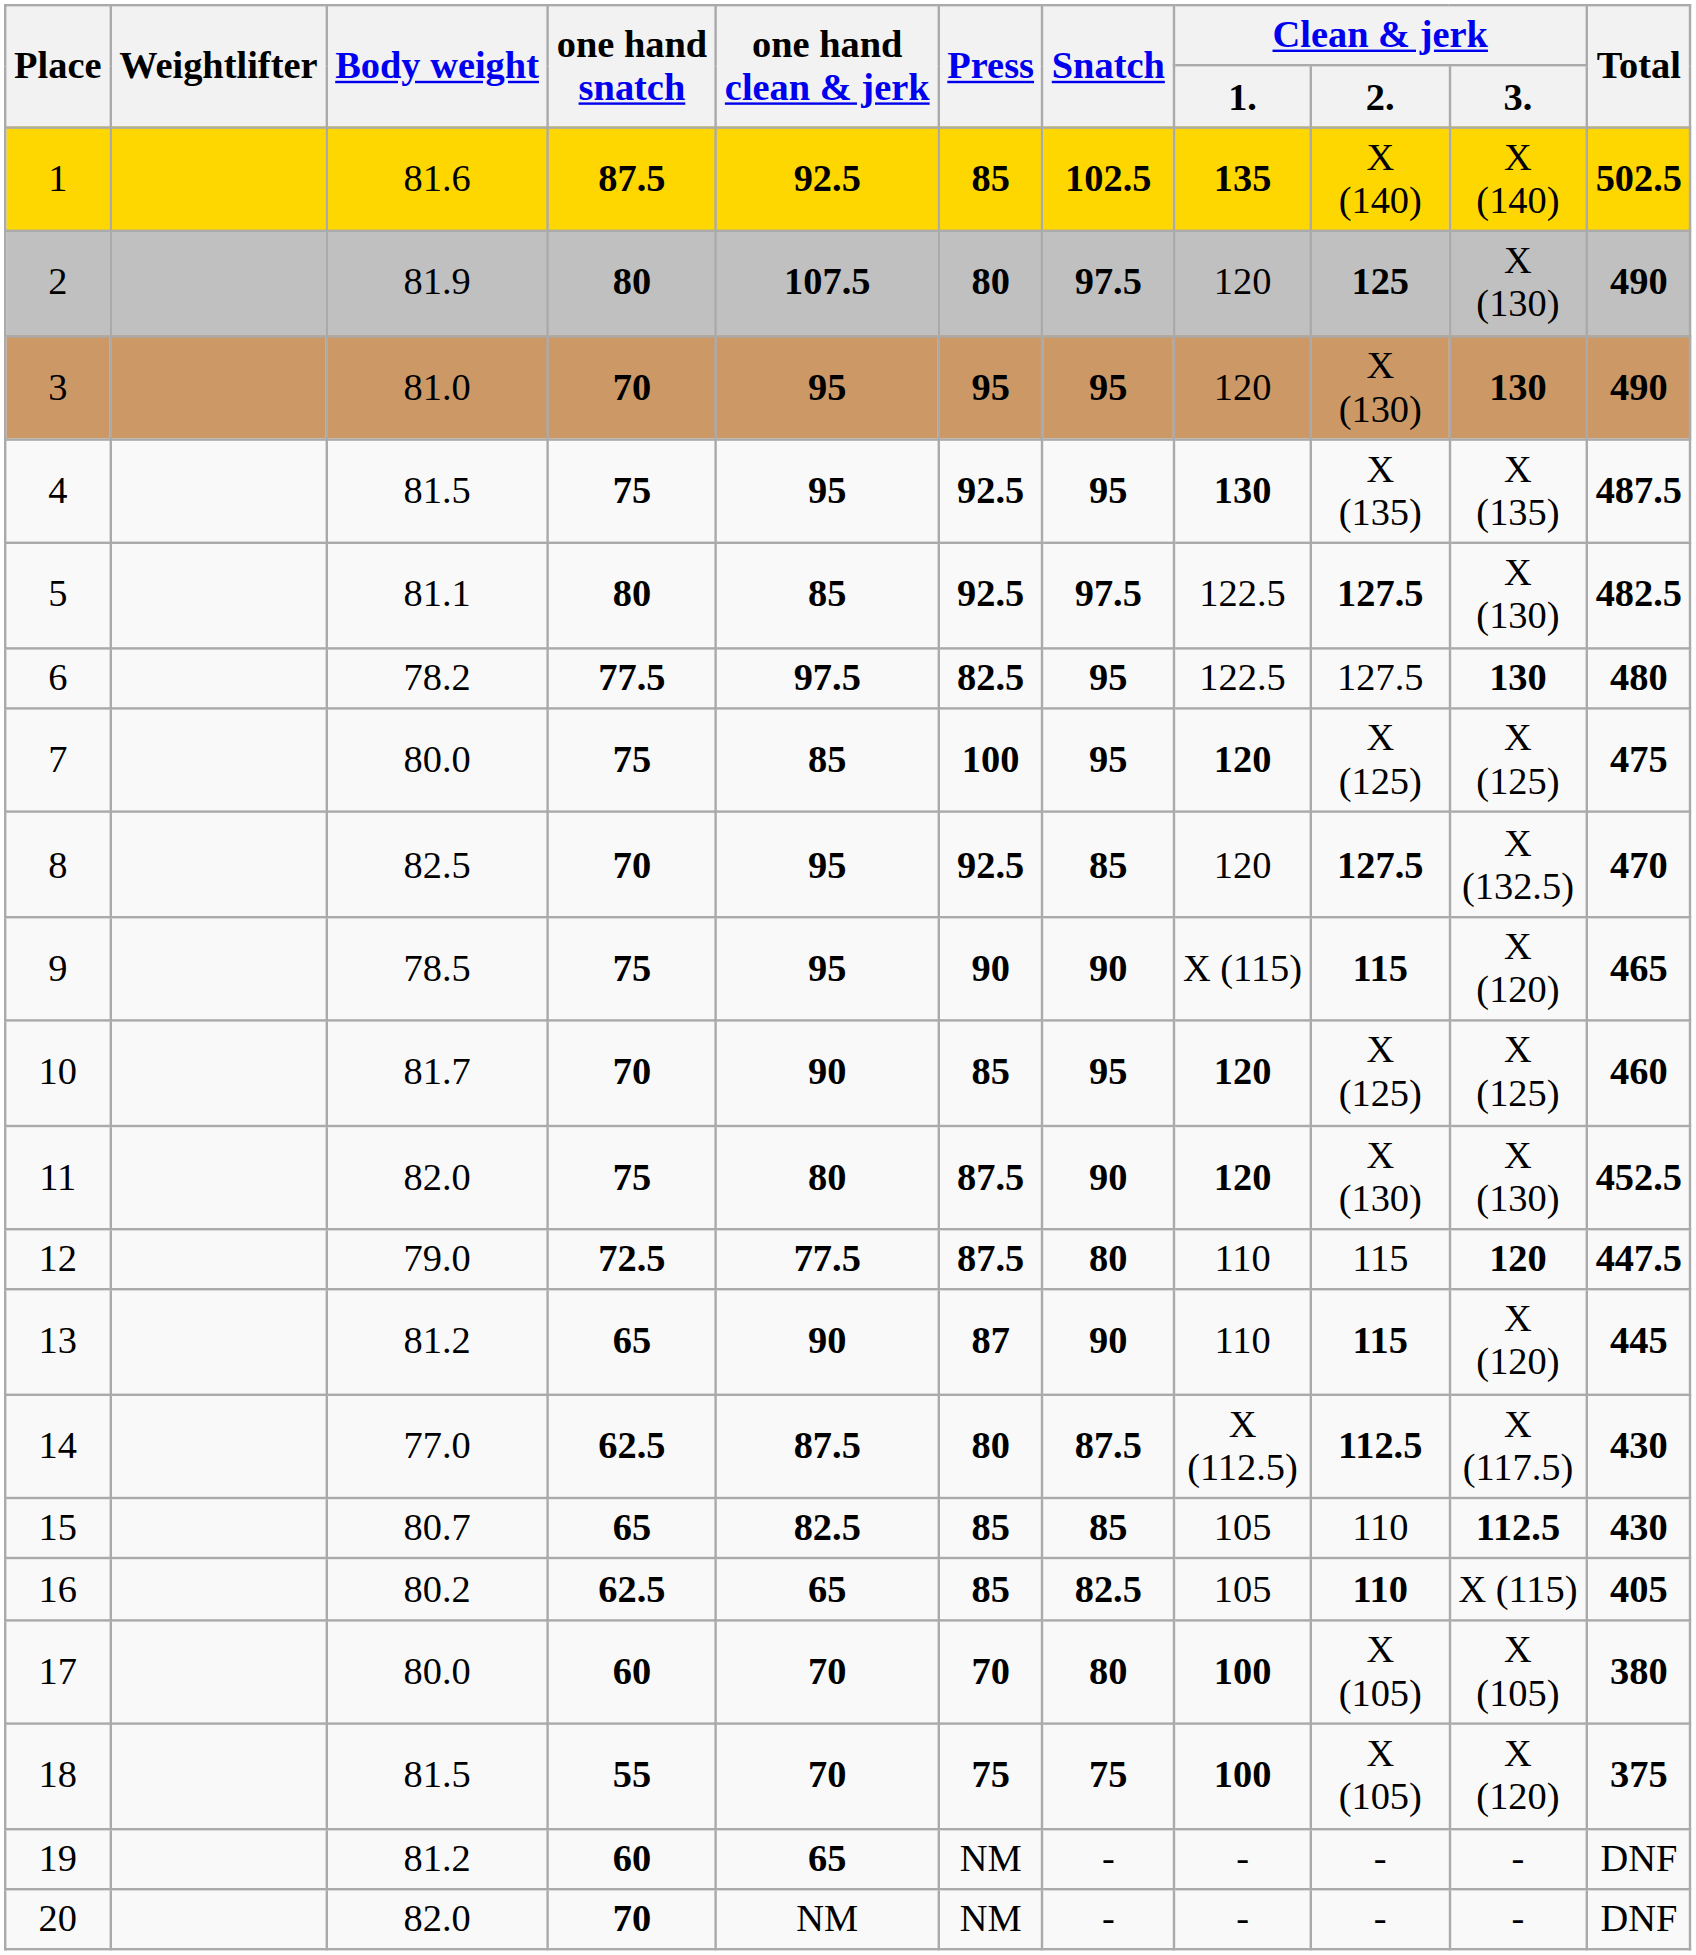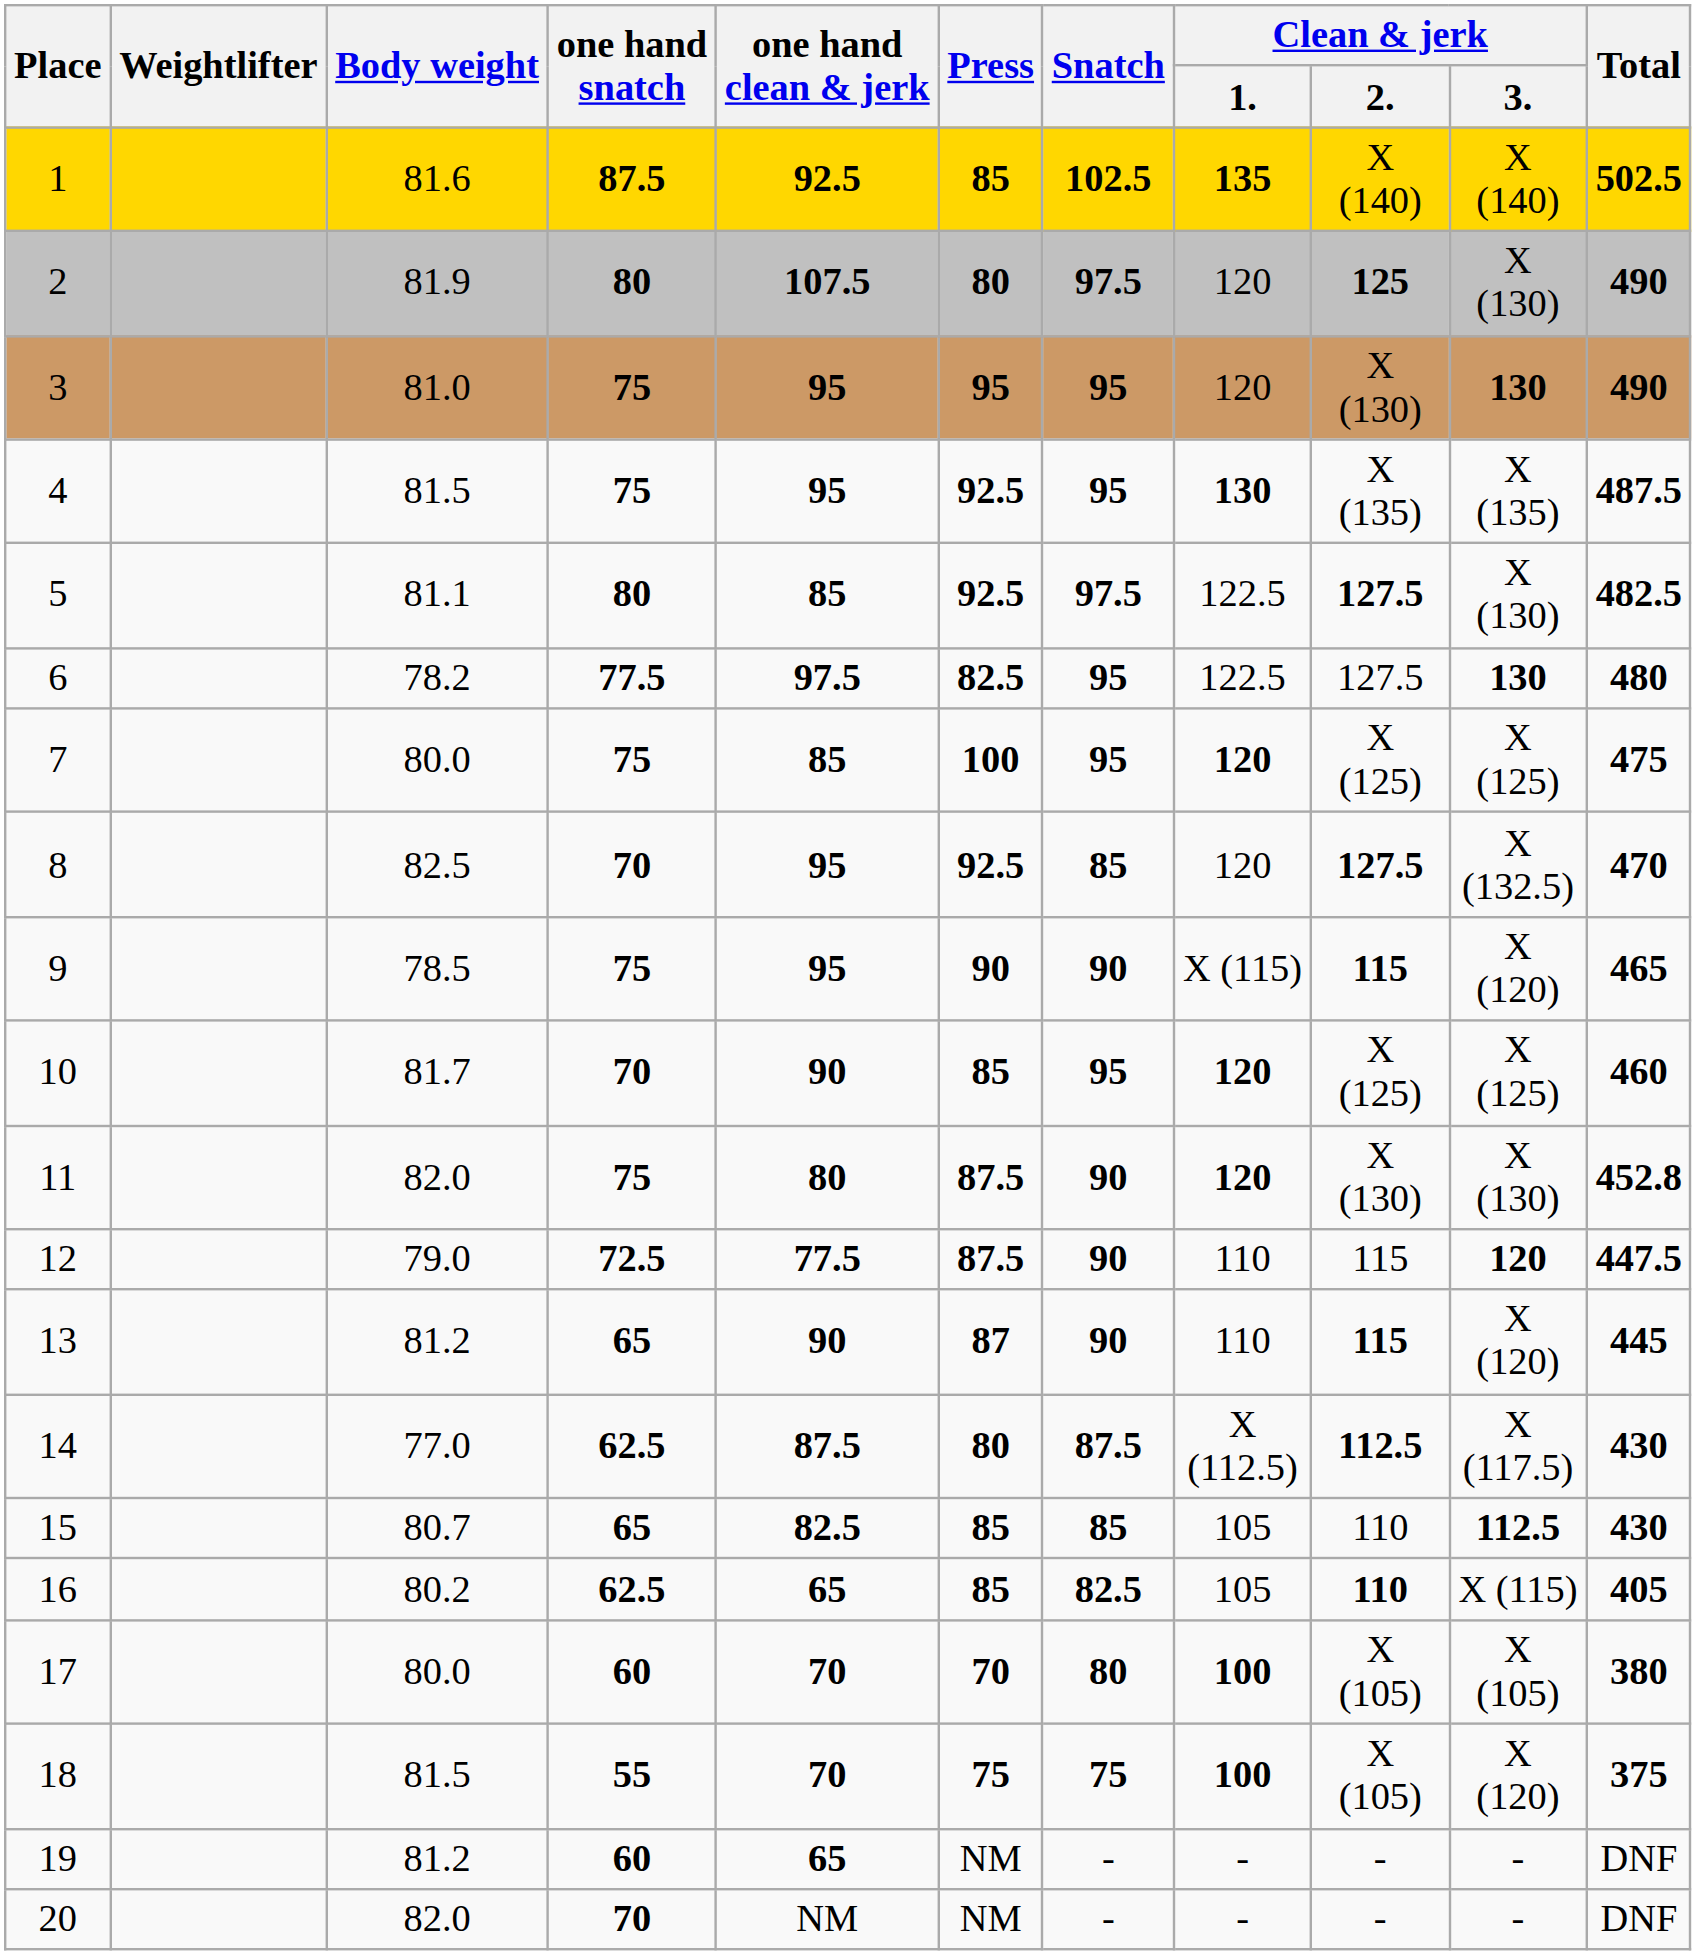3 | one hand snatch: 70 -> 75
11 | Total: 452.5 -> 452.8
12 | Snatch: 80 -> 90
